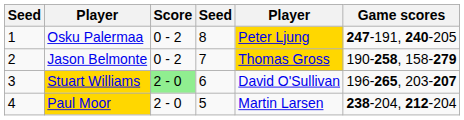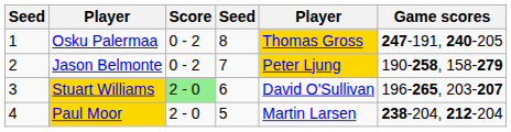Osku Palermaa | column 5: Peter Ljung -> Thomas Gross
Jason Belmonte | column 5: Thomas Gross -> Peter Ljung
